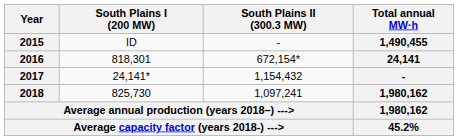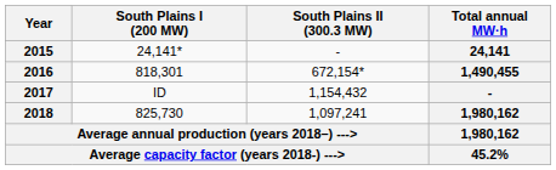2015 | South Plains I (200 MW): ID -> 24,141*
2015 | Total annual MW·h: 1,490,455 -> 24,141
2016 | Total annual MW·h: 24,141 -> 1,490,455
2017 | South Plains I (200 MW): 24,141* -> ID
